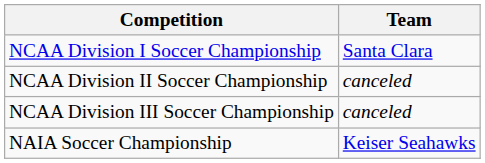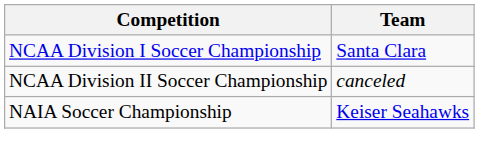- row: NCAA Division III Soccer Championship | canceled
